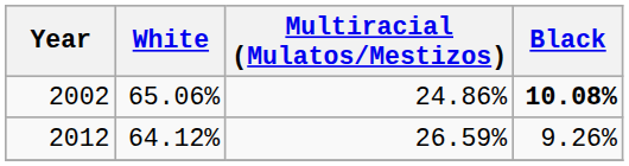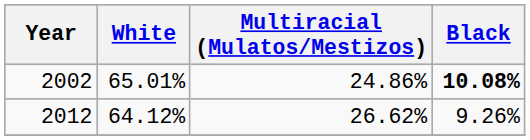2002 | White: 65.06% -> 65.01%
2012 | Multiracial (Mulatos/Mestizos): 26.59% -> 26.62%
